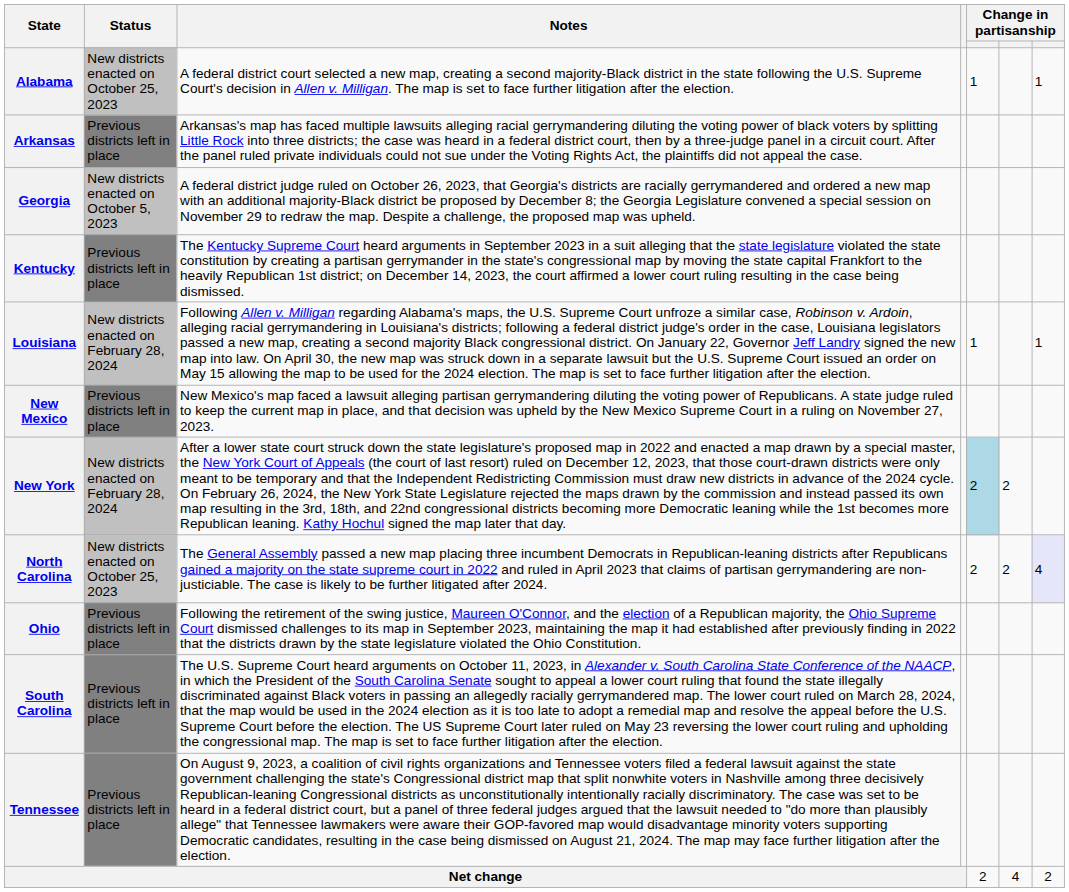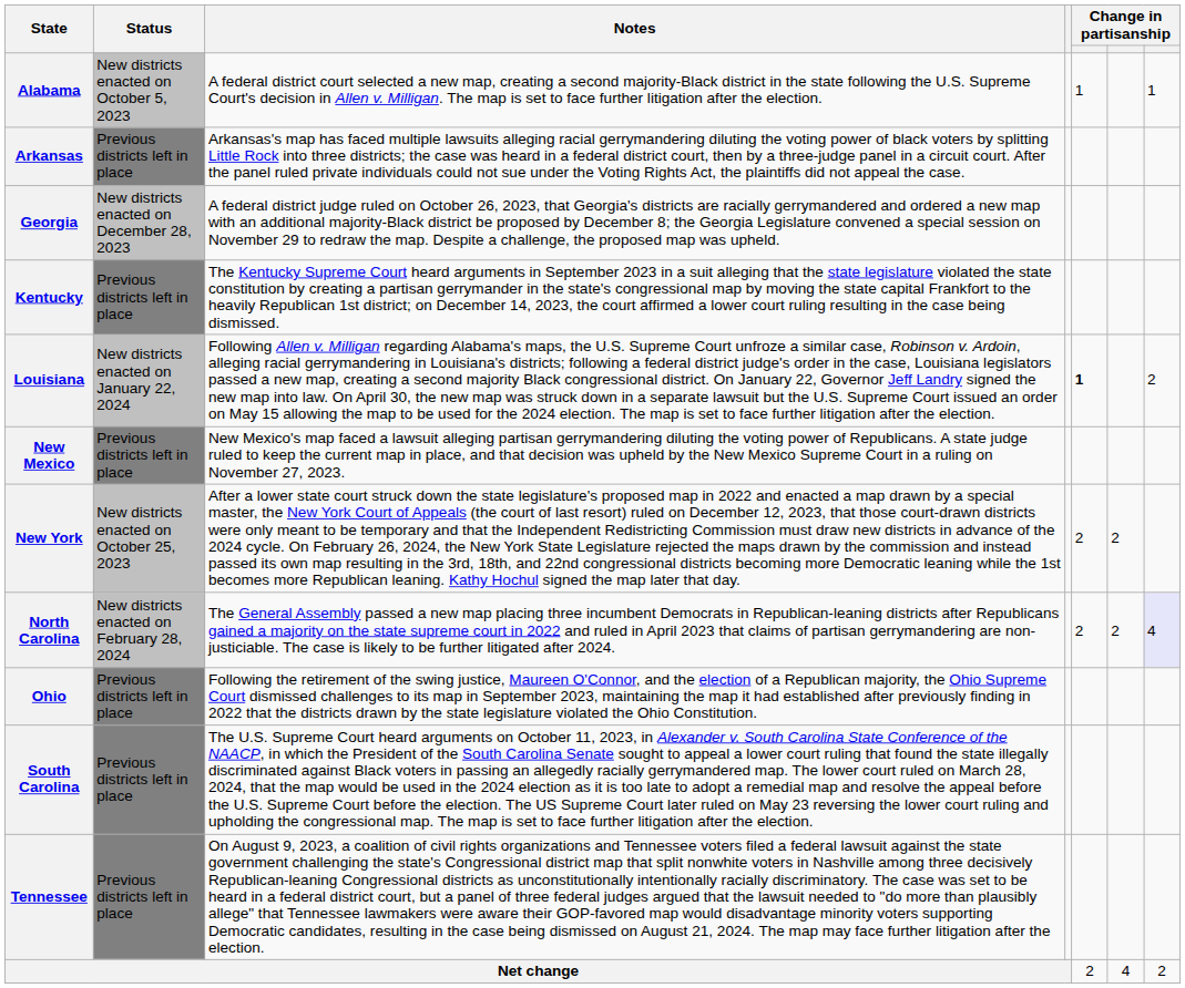Alabama | Status: New districts enacted on October 25, 2023 -> New districts enacted on October 5, 2023
Georgia | Status: New districts enacted on October 5, 2023 -> New districts enacted on December 28, 2023
Louisiana | Status: New districts enacted on February 28, 2024 -> New districts enacted on January 22, 2024
Louisiana | column 5: normal -> bold
Louisiana | column 7: 1 -> 2
New York | Status: New districts enacted on February 28, 2024 -> New districts enacted on October 25, 2023
New York | column 5: lightblue background -> no background
North Carolina | Status: New districts enacted on October 25, 2023 -> New districts enacted on February 28, 2024
